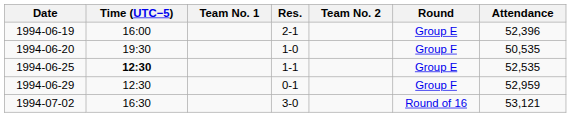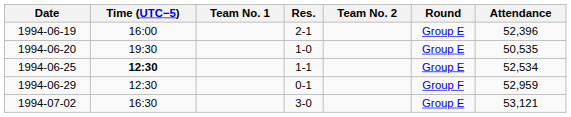1994-06-20 | Round: Group F -> Group E
1994-06-25 | Attendance: 52,535 -> 52,534
1994-07-02 | Round: Round of 16 -> Group E
